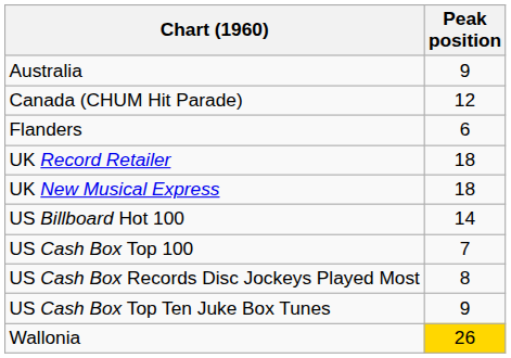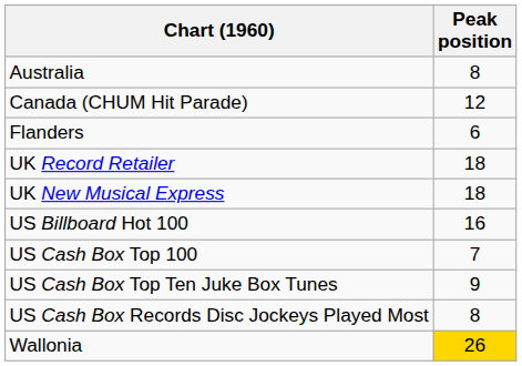Australia | Peak position: 9 -> 8
US Billboard Hot 100 | Peak position: 14 -> 16
rows swapped: US Cash Box Records Disc Jockeys Played Most <-> US Cash Box Top Ten Juke Box Tunes
